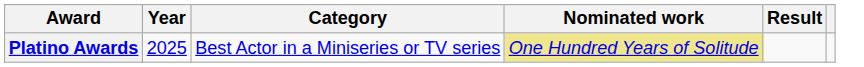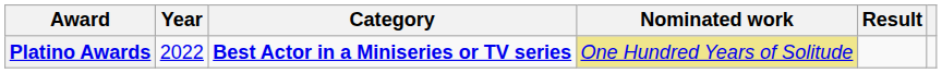Platino Awards | Year: 2025 -> 2022
Platino Awards | Category: normal -> bold
